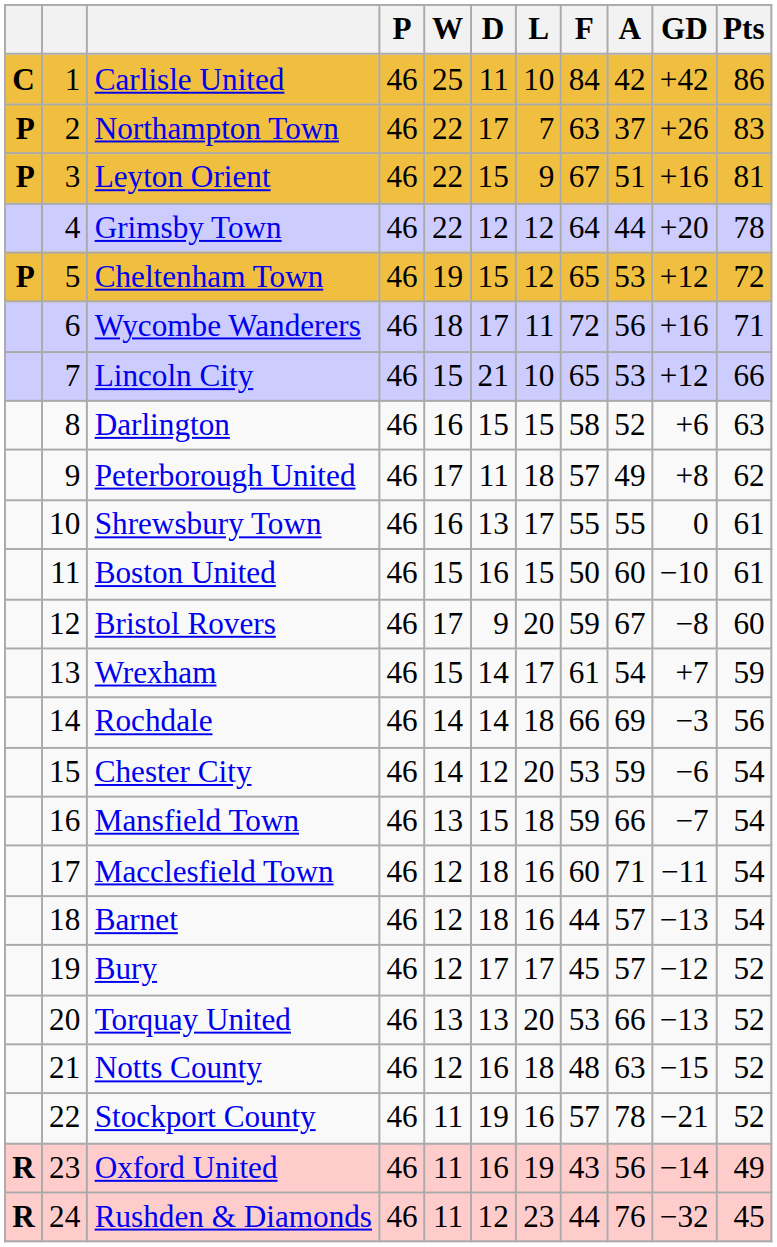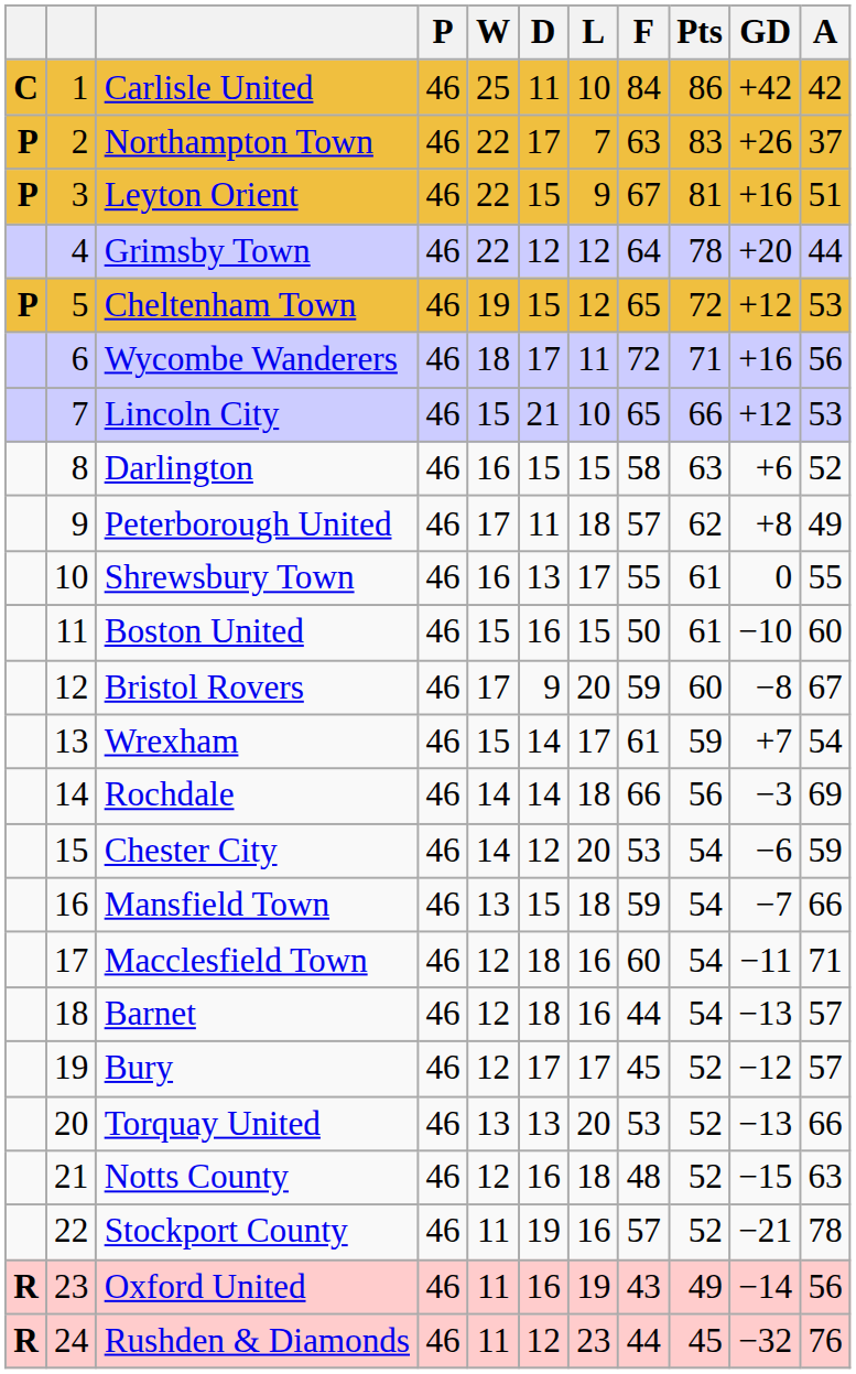columns swapped: A <-> Pts
